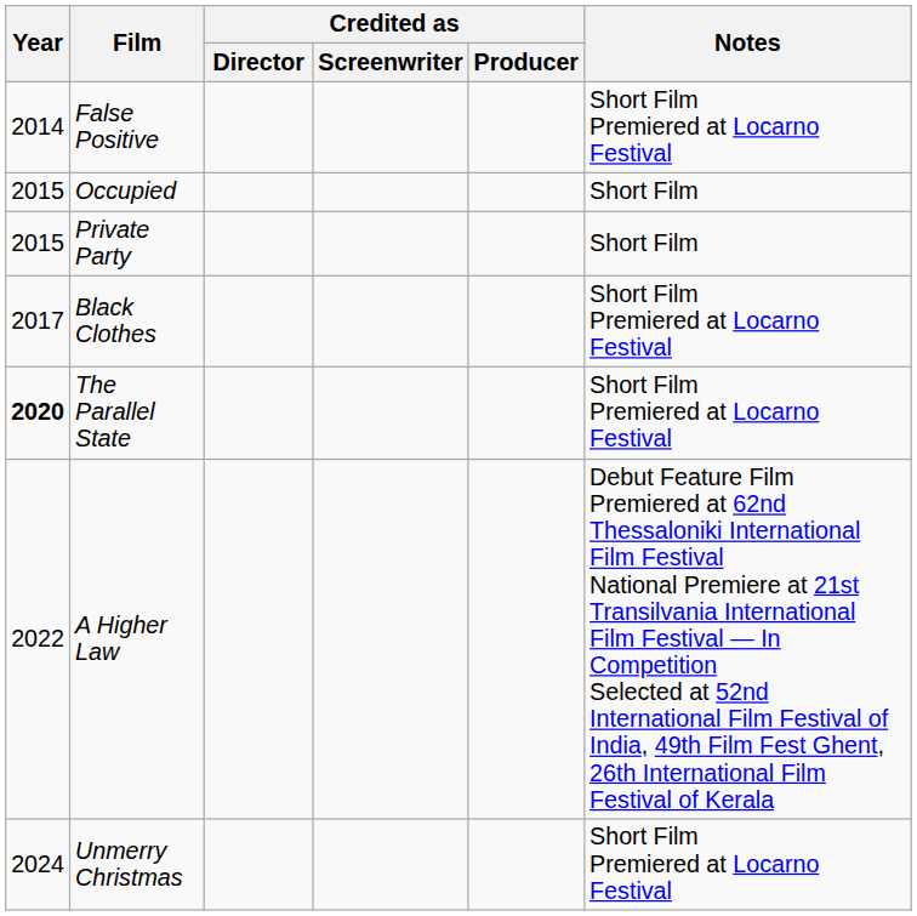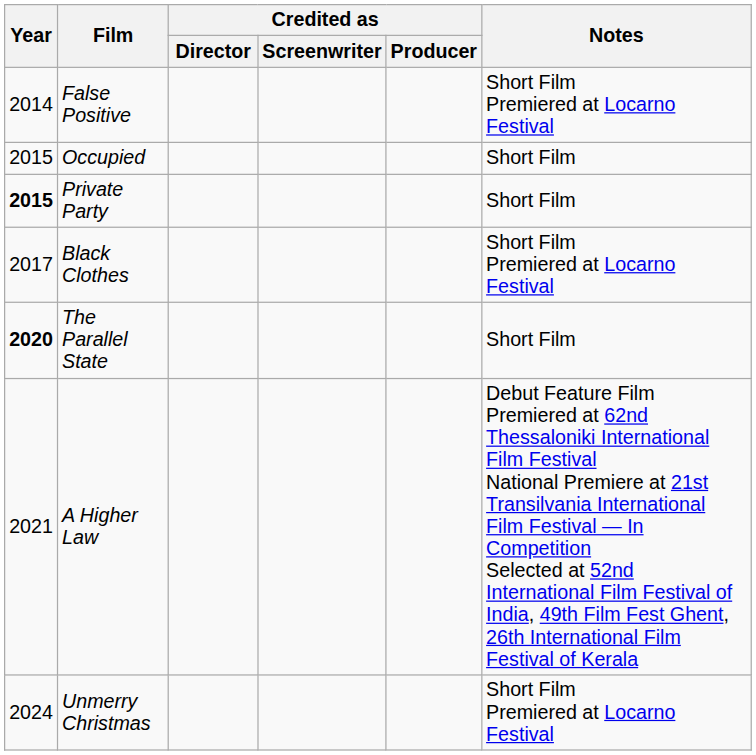Private Party | Year: normal -> bold
The Parallel State | Notes: Short Film Premiered at Locarno Festival -> Short Film
A Higher Law | Year: 2022 -> 2021
